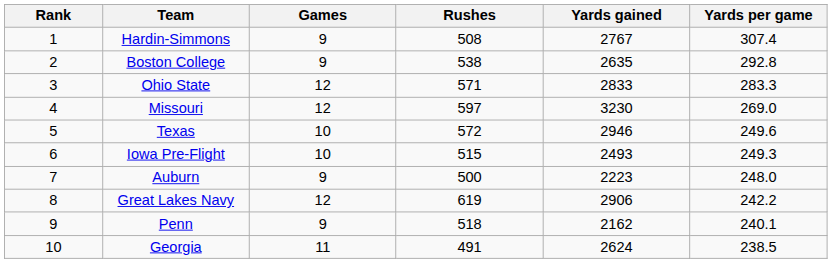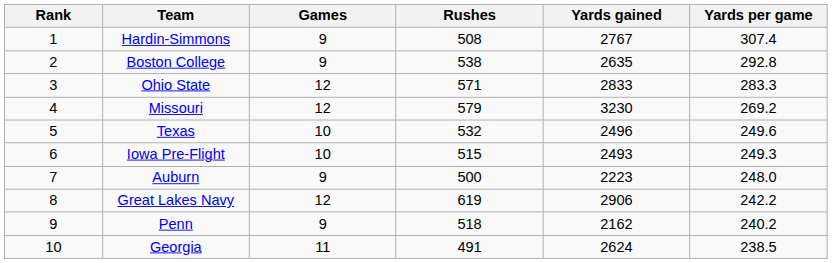Missouri | Rushes: 597 -> 579
Missouri | Yards per game: 269.0 -> 269.2
Texas | Rushes: 572 -> 532
Texas | Yards gained: 2946 -> 2496
Penn | Yards per game: 240.1 -> 240.2
